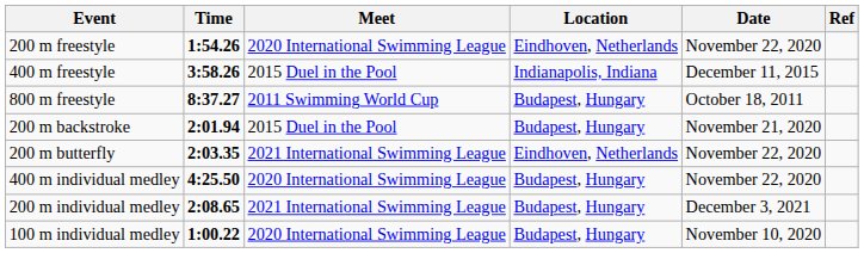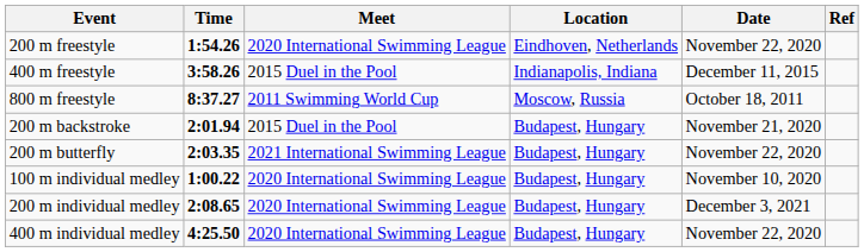800 m freestyle | Location: Budapest, Hungary -> Moscow, Russia
200 m butterfly | Location: Eindhoven, Netherlands -> Budapest, Hungary
rows swapped: 100 m individual medley <-> 400 m individual medley
200 m individual medley | Meet: 2021 International Swimming League -> 2020 International Swimming League
